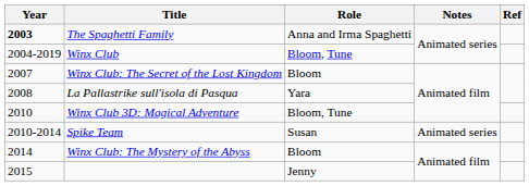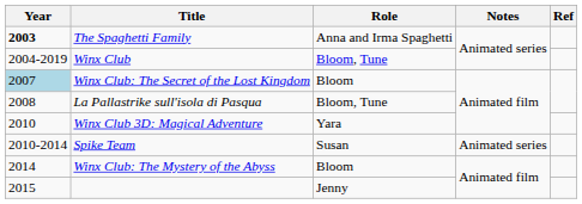Winx Club: The Secret of the Lost Kingdom | Year: no background -> lightblue background
La Pallastrike sull'isola di Pasqua | Role: Yara -> Bloom, Tune
Winx Club 3D: Magical Adventure | Role: Bloom, Tune -> Yara
